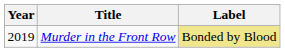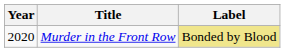Murder in the Front Row | Year: 2019 -> 2020
